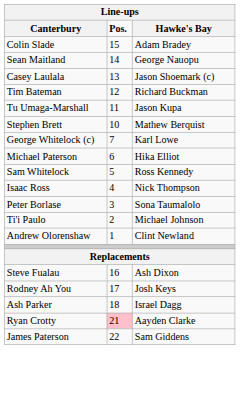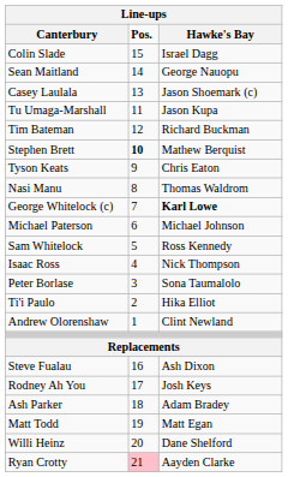Colin Slade | Hawke's Bay: Adam Bradey -> Israel Dagg
rows swapped: Tim Bateman <-> Tu Umaga-Marshall
Stephen Brett | Pos.: normal -> bold
+ row: Tyson Keats | 9 | Chris Eaton
+ row: Nasi Manu | 8 | Thomas Waldrom
George Whitelock (c) | Hawke's Bay: normal -> bold
Michael Paterson | Hawke's Bay: Hika Elliot -> Michael Johnson
Ti'i Paulo | Hawke's Bay: Michael Johnson -> Hika Elliot
Ash Parker | Hawke's Bay: Israel Dagg -> Adam Bradey
+ row: Matt Todd | 19 | Matt Egan
+ row: Willi Heinz | 20 | Dane Shelford
- row: James Paterson | 22 | Sam Giddens
